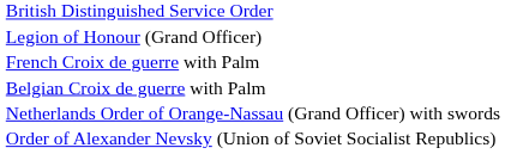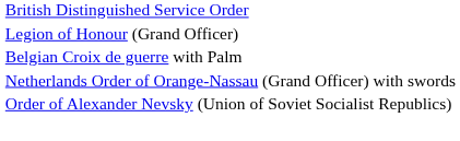- row: French Croix de guerre with Palm
